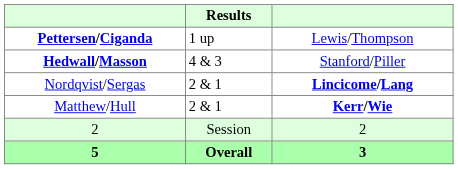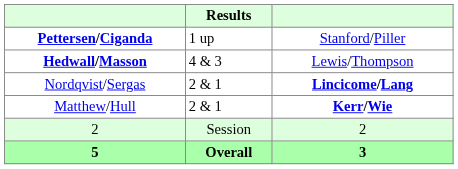Pettersen/Ciganda | column 3: Lewis/Thompson -> Stanford/Piller
Hedwall/Masson | column 3: Stanford/Piller -> Lewis/Thompson
